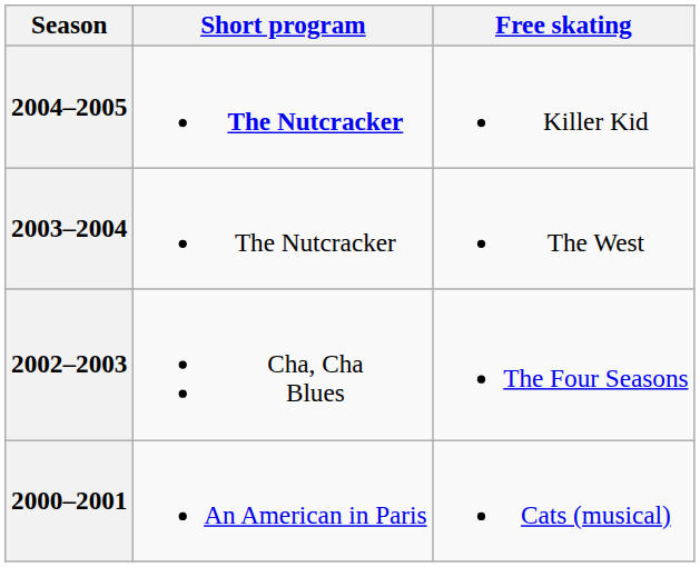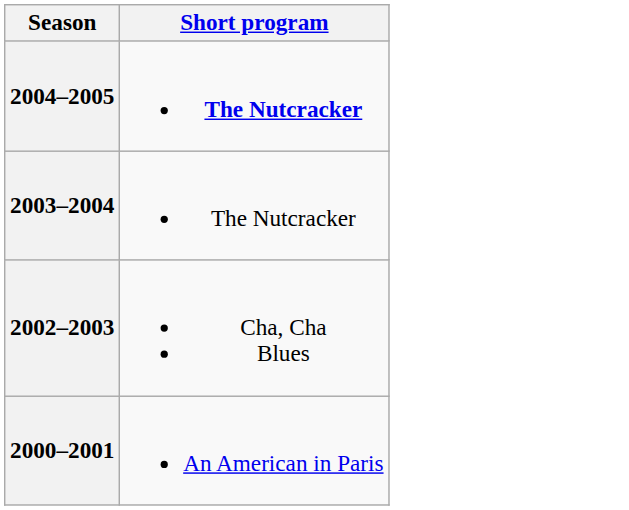- column: Free skating | Killer Kid | The West | The Four Seasons | Cats (musical)
